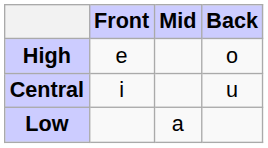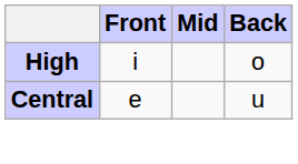High | Front: e -> i
Central | Front: i -> e
- row: Low | a
